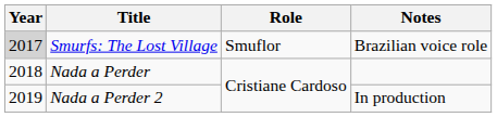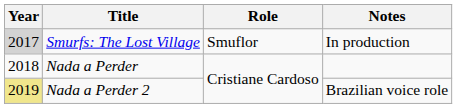Smurfs: The Lost Village | Notes: Brazilian voice role -> In production
Nada a Perder 2 | Year: no background -> khaki background
Nada a Perder 2 | Notes: In production -> Brazilian voice role
